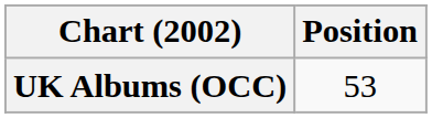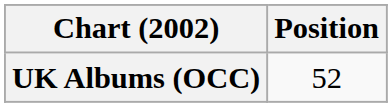UK Albums (OCC) | Position: 53 -> 52
